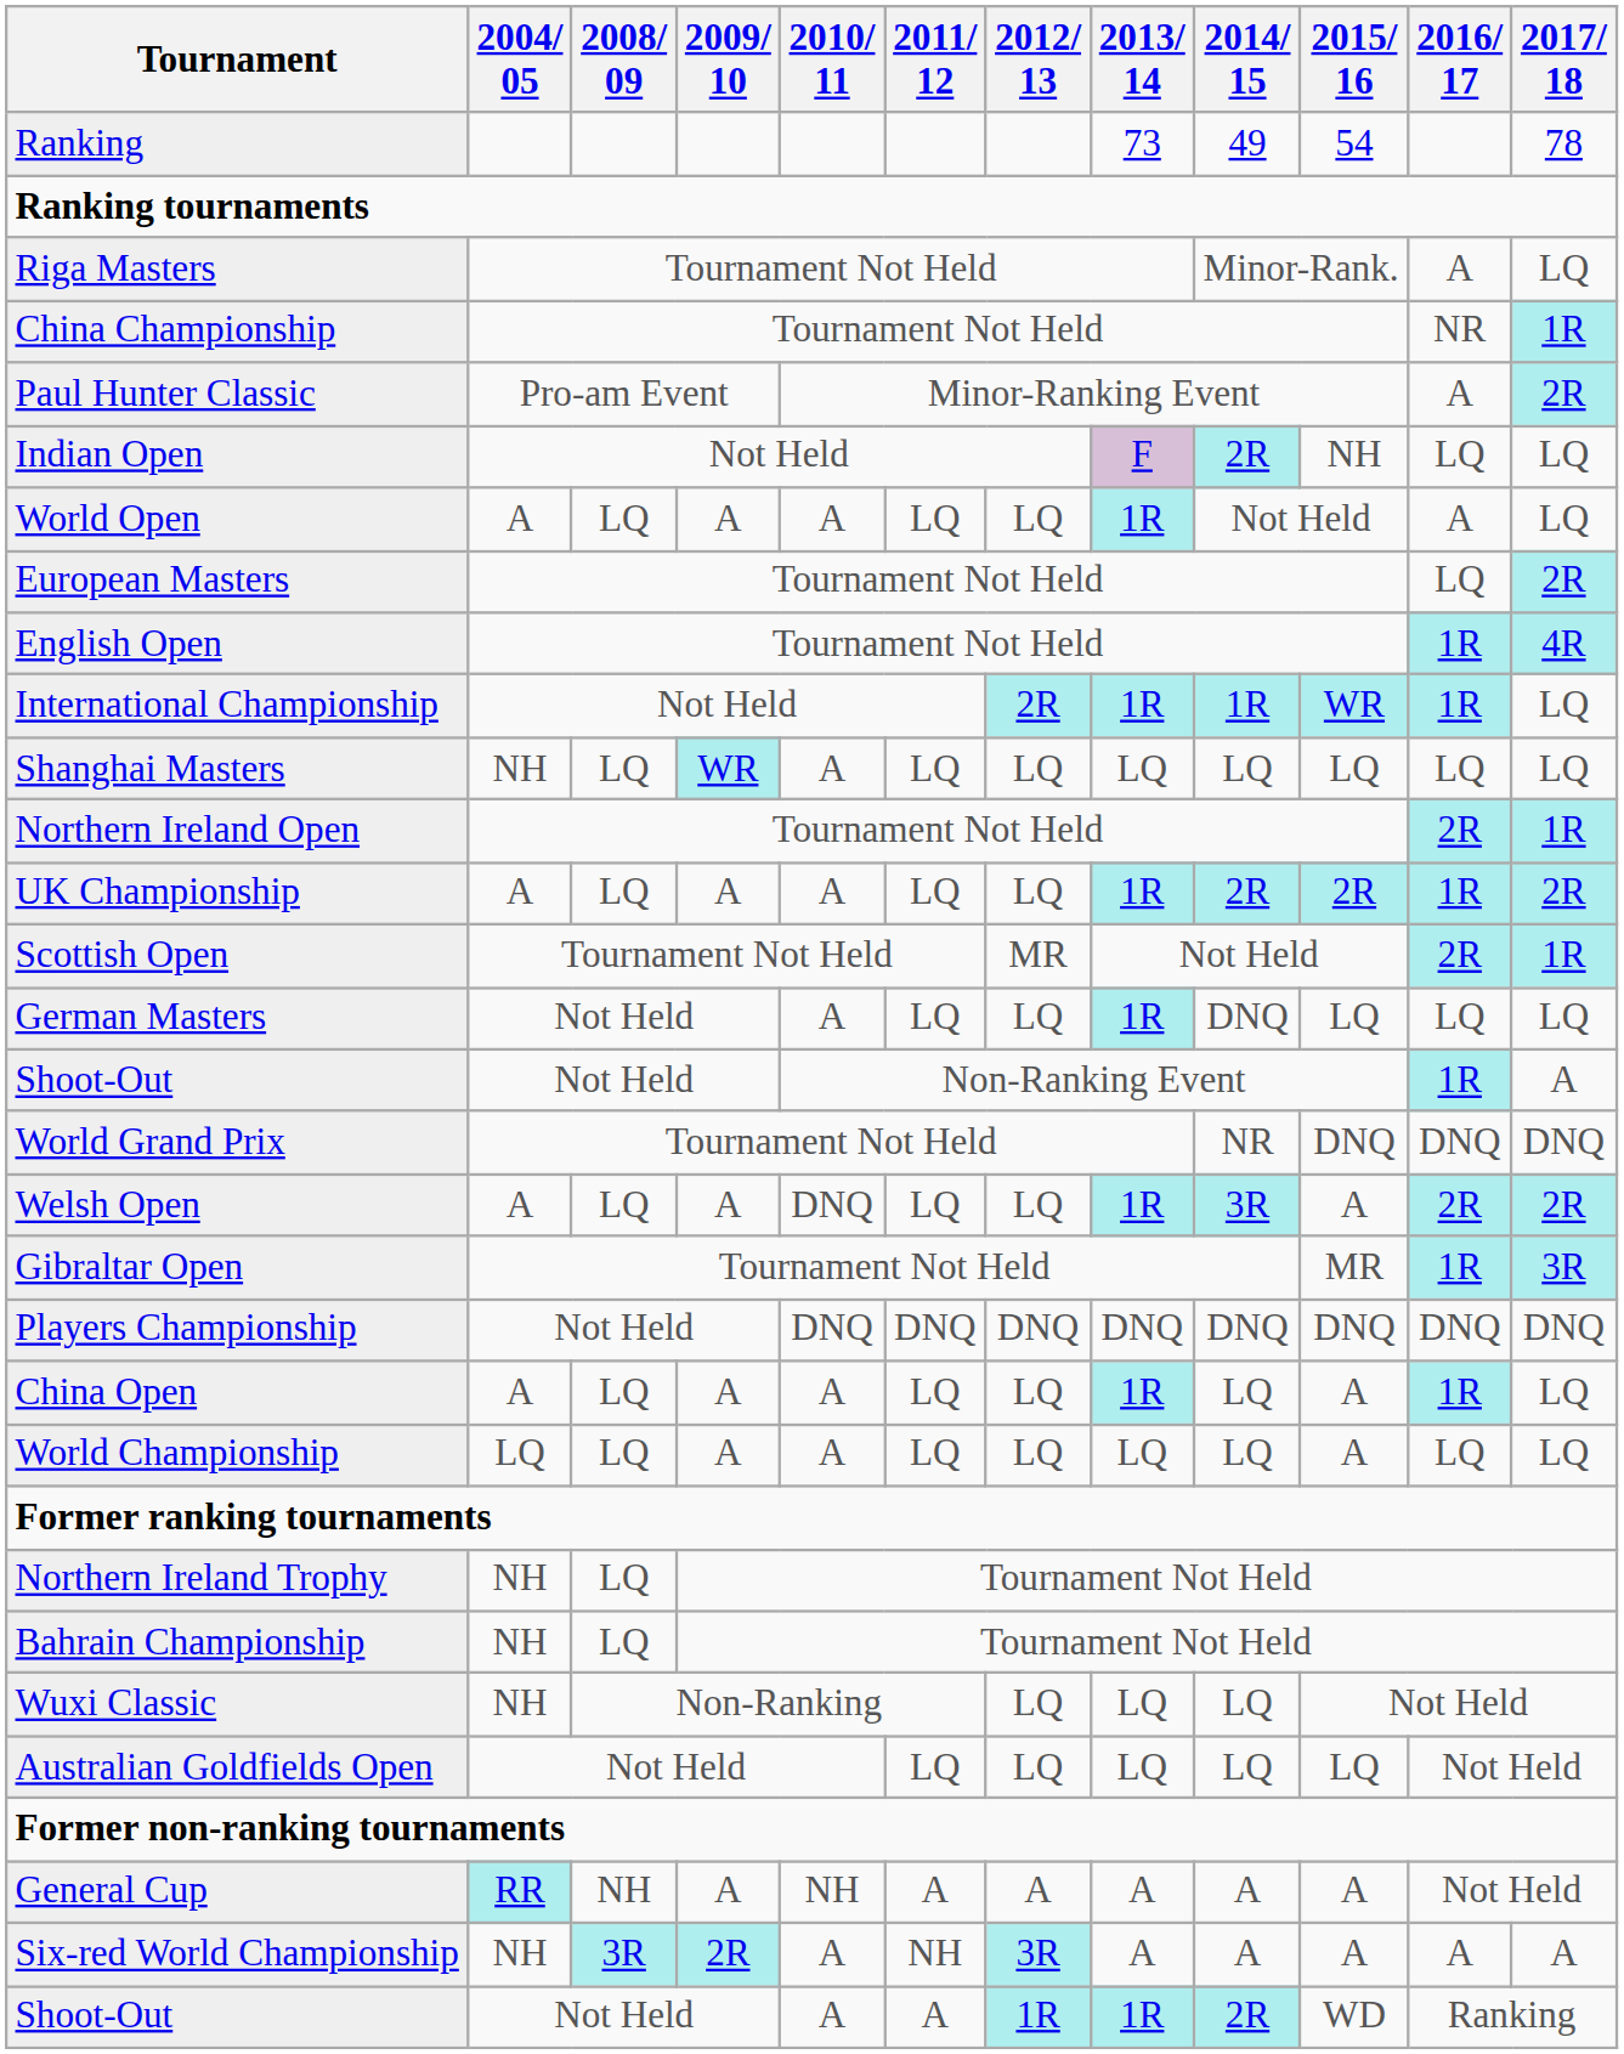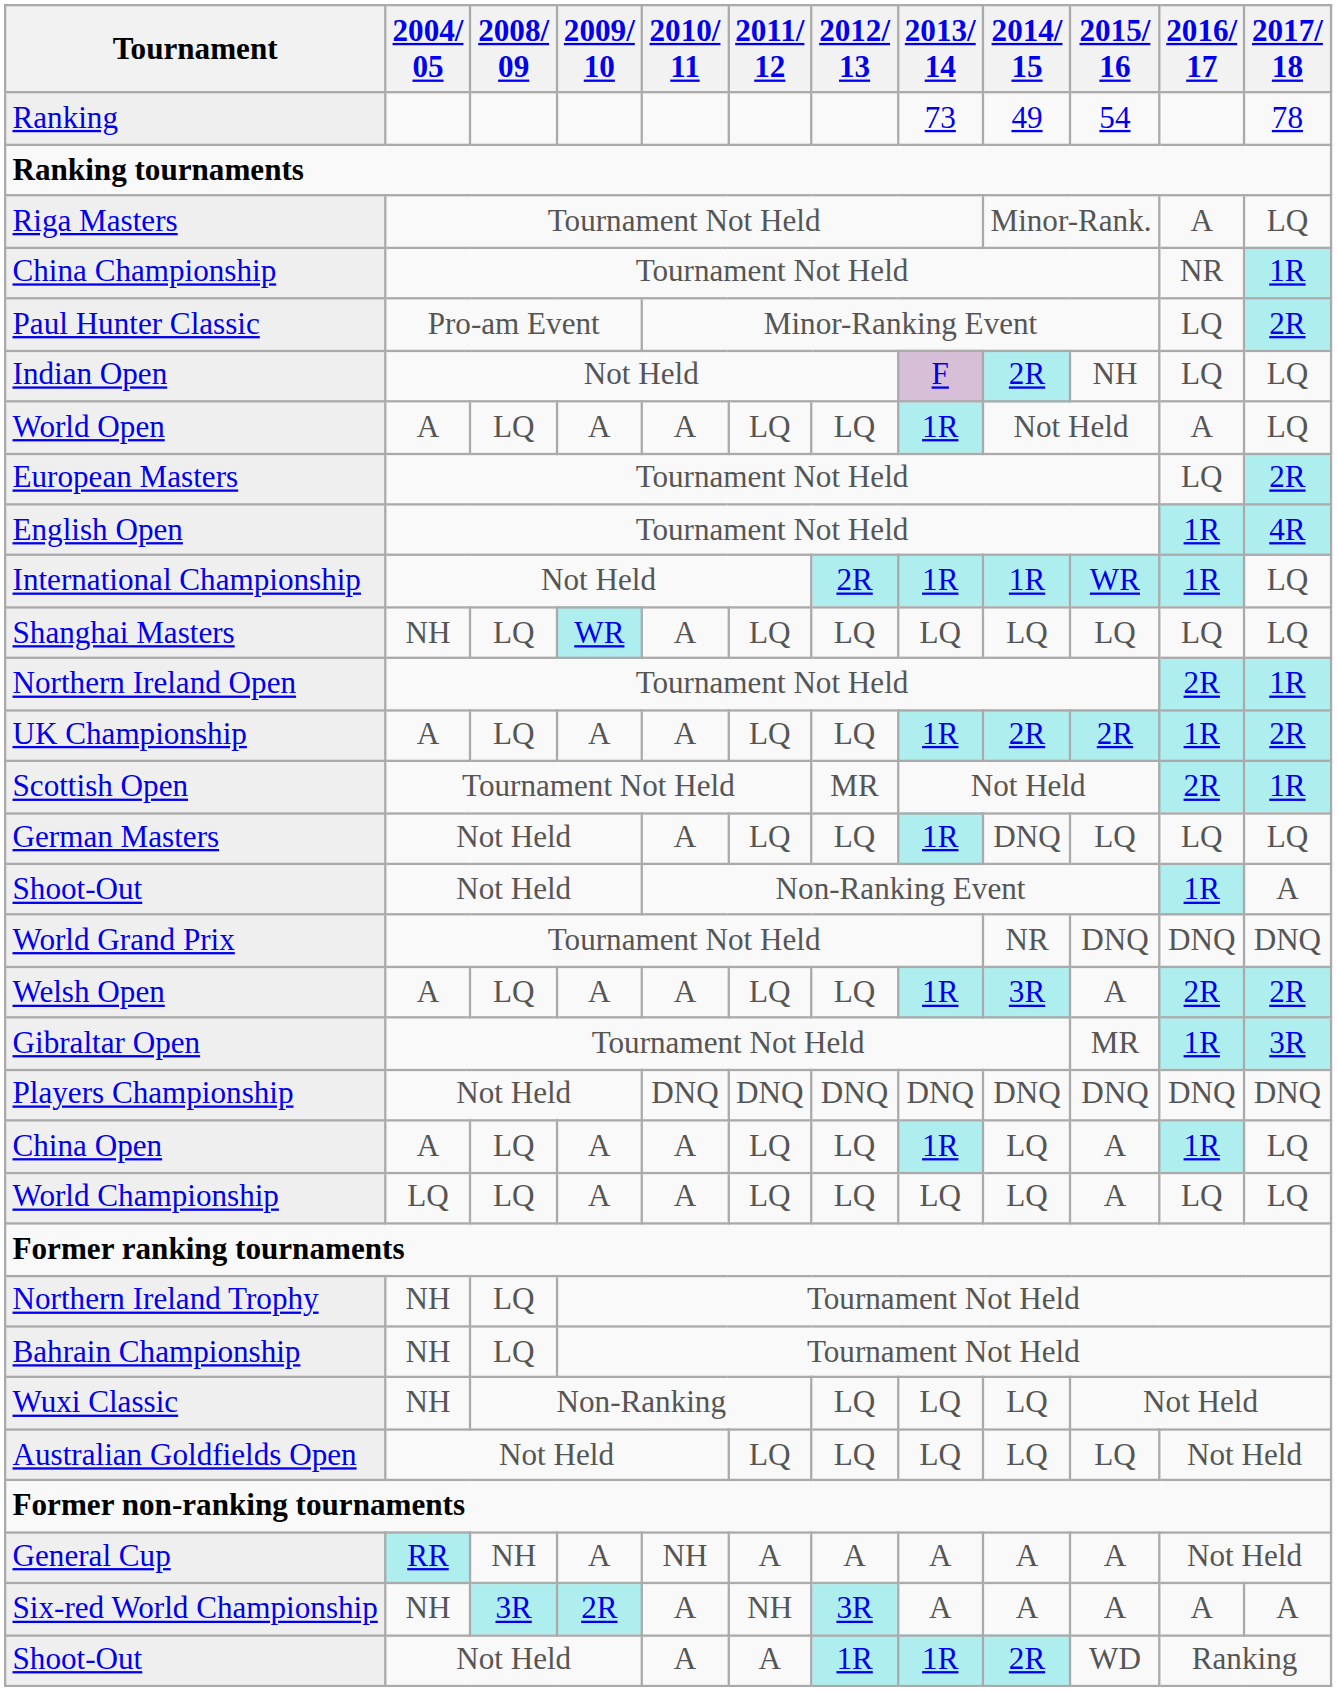Paul Hunter Classic | 2016/ 17: A -> LQ
Welsh Open | 2010/ 11: DNQ -> A
